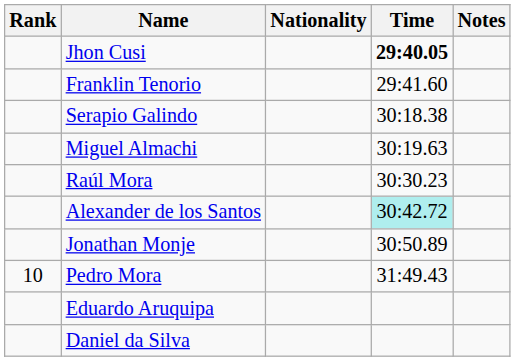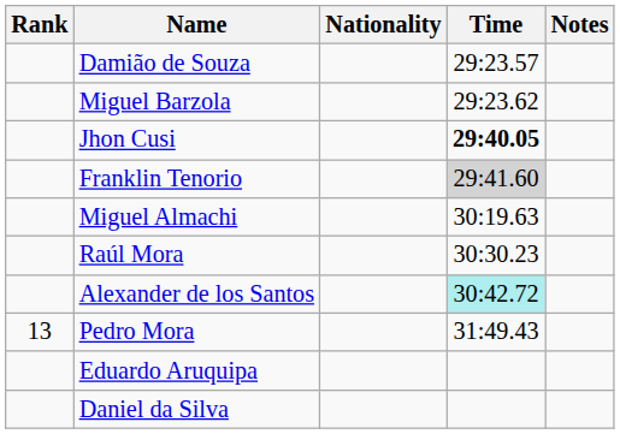+ row: Damião de Souza | 29:23.57
+ row: Miguel Barzola | 29:23.62
Franklin Tenorio | Time: no background -> lightgrey background
- row: Serapio Galindo | 30:18.38
- row: Jonathan Monje | 30:50.89
Pedro Mora | Rank: 10 -> 13
